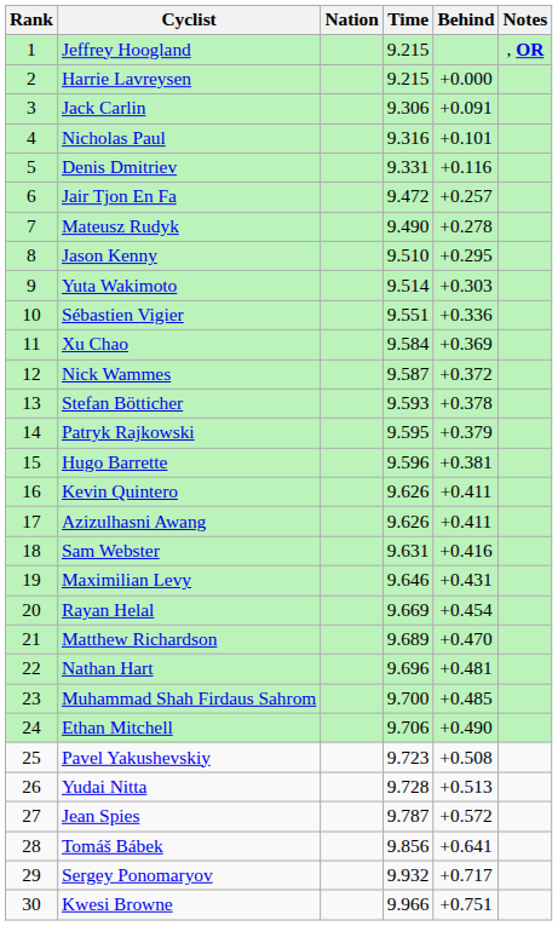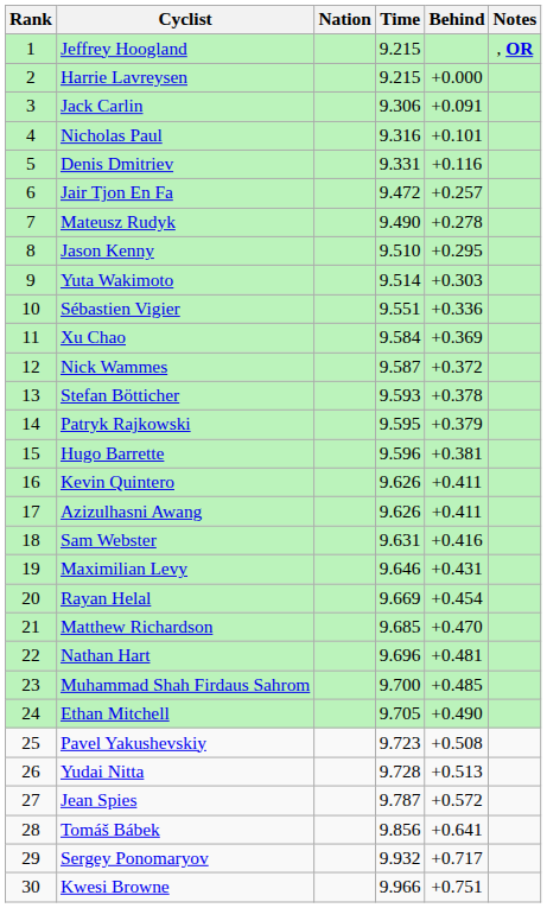Matthew Richardson | Time: 9.689 -> 9.685
Ethan Mitchell | Time: 9.706 -> 9.705
